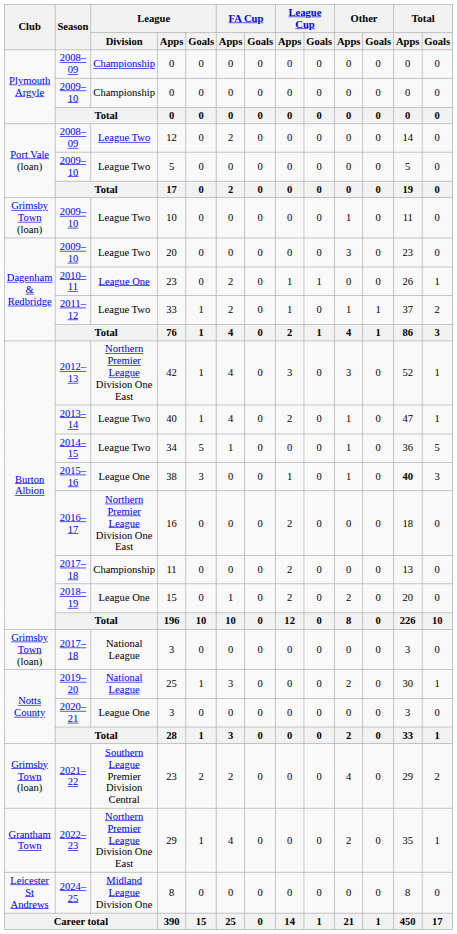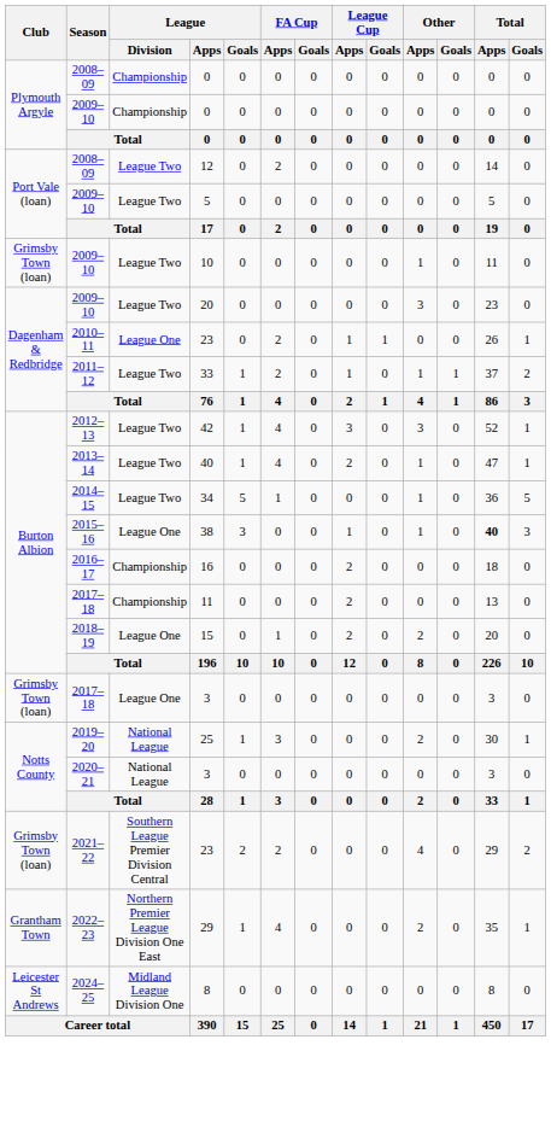42 | League / Division: Northern Premier League Division One East -> League Two
16 | League / Division: Northern Premier League Division One East -> Championship
2017–18 / 3 | League / Division: National League -> League One
2020–21 / 3 | League / Division: League One -> National League
